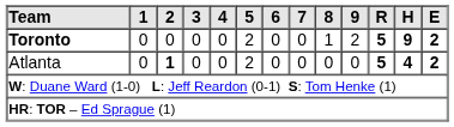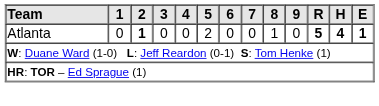- row: Toronto | 0 | 0 | 0 | 0 | 2 | 0 | 0 | 1 | 2 | 5 | 9 | 2
Atlanta | 8: 0 -> 1
Atlanta | E: 2 -> 1
